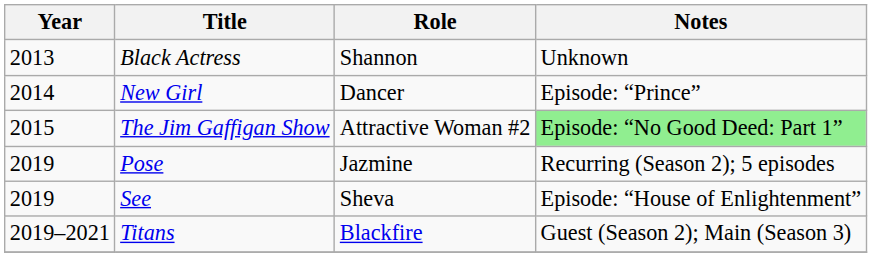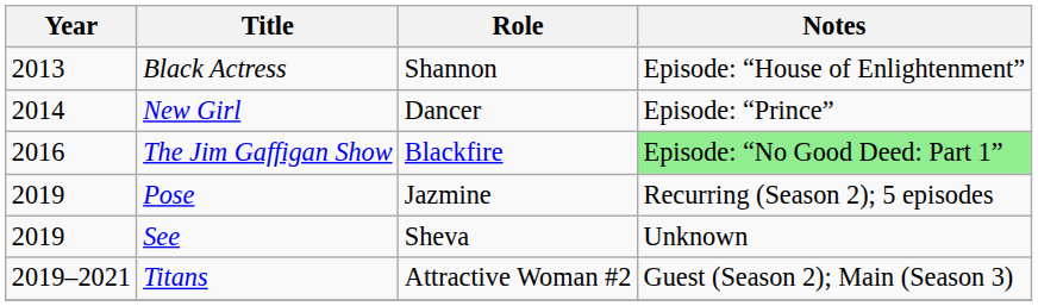Black Actress | Notes: Unknown -> Episode: “House of Enlightenment”
The Jim Gaffigan Show | Year: 2015 -> 2016
The Jim Gaffigan Show | Role: Attractive Woman #2 -> Blackfire
See | Notes: Episode: “House of Enlightenment” -> Unknown
Titans | Role: Blackfire -> Attractive Woman #2
